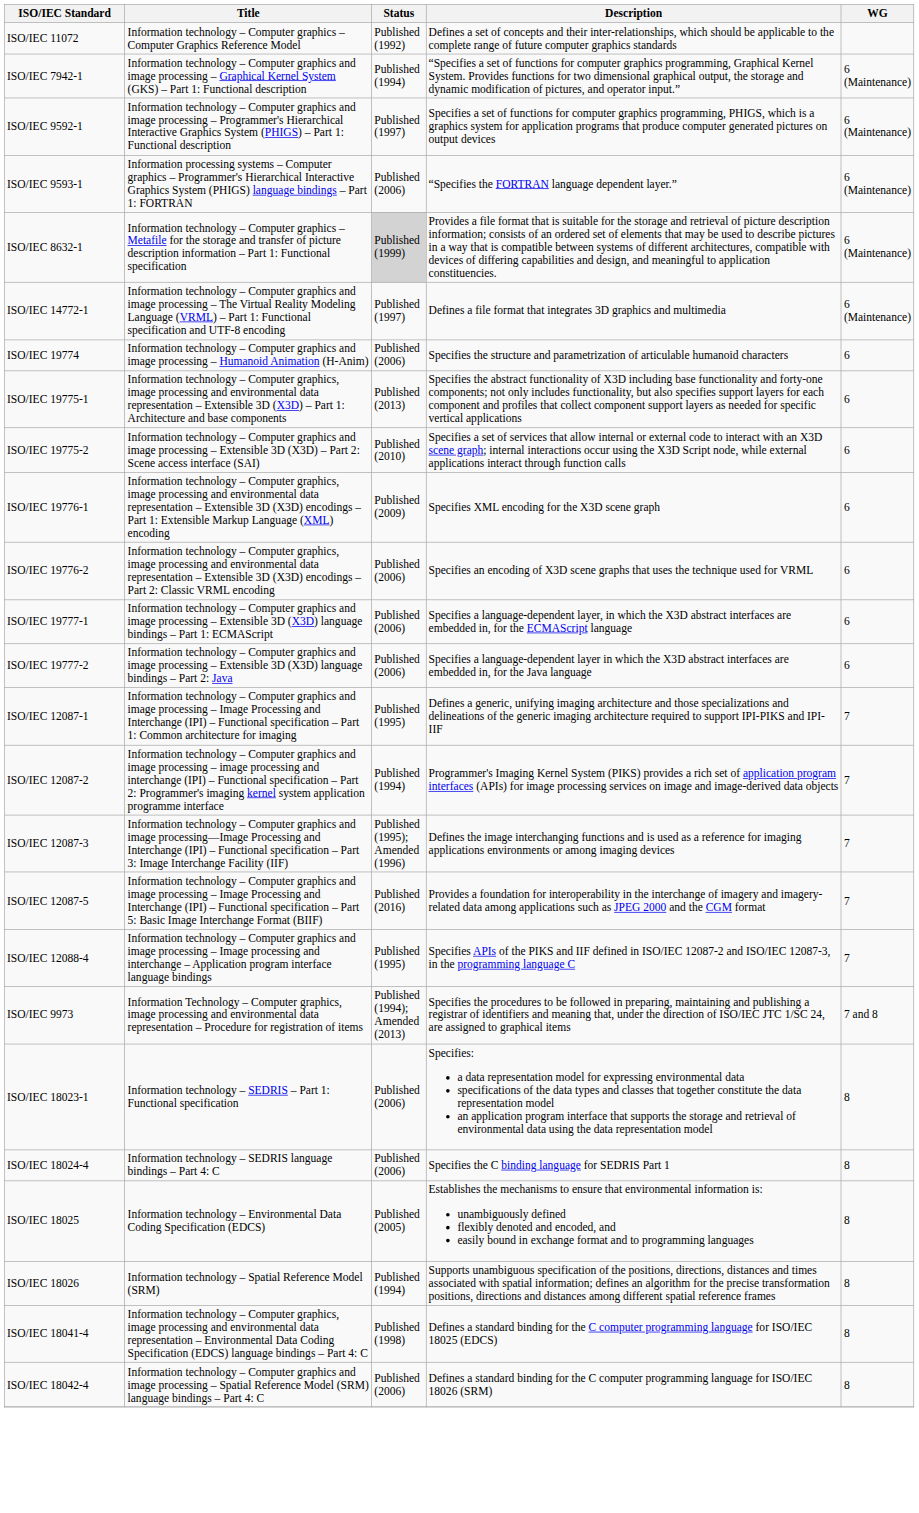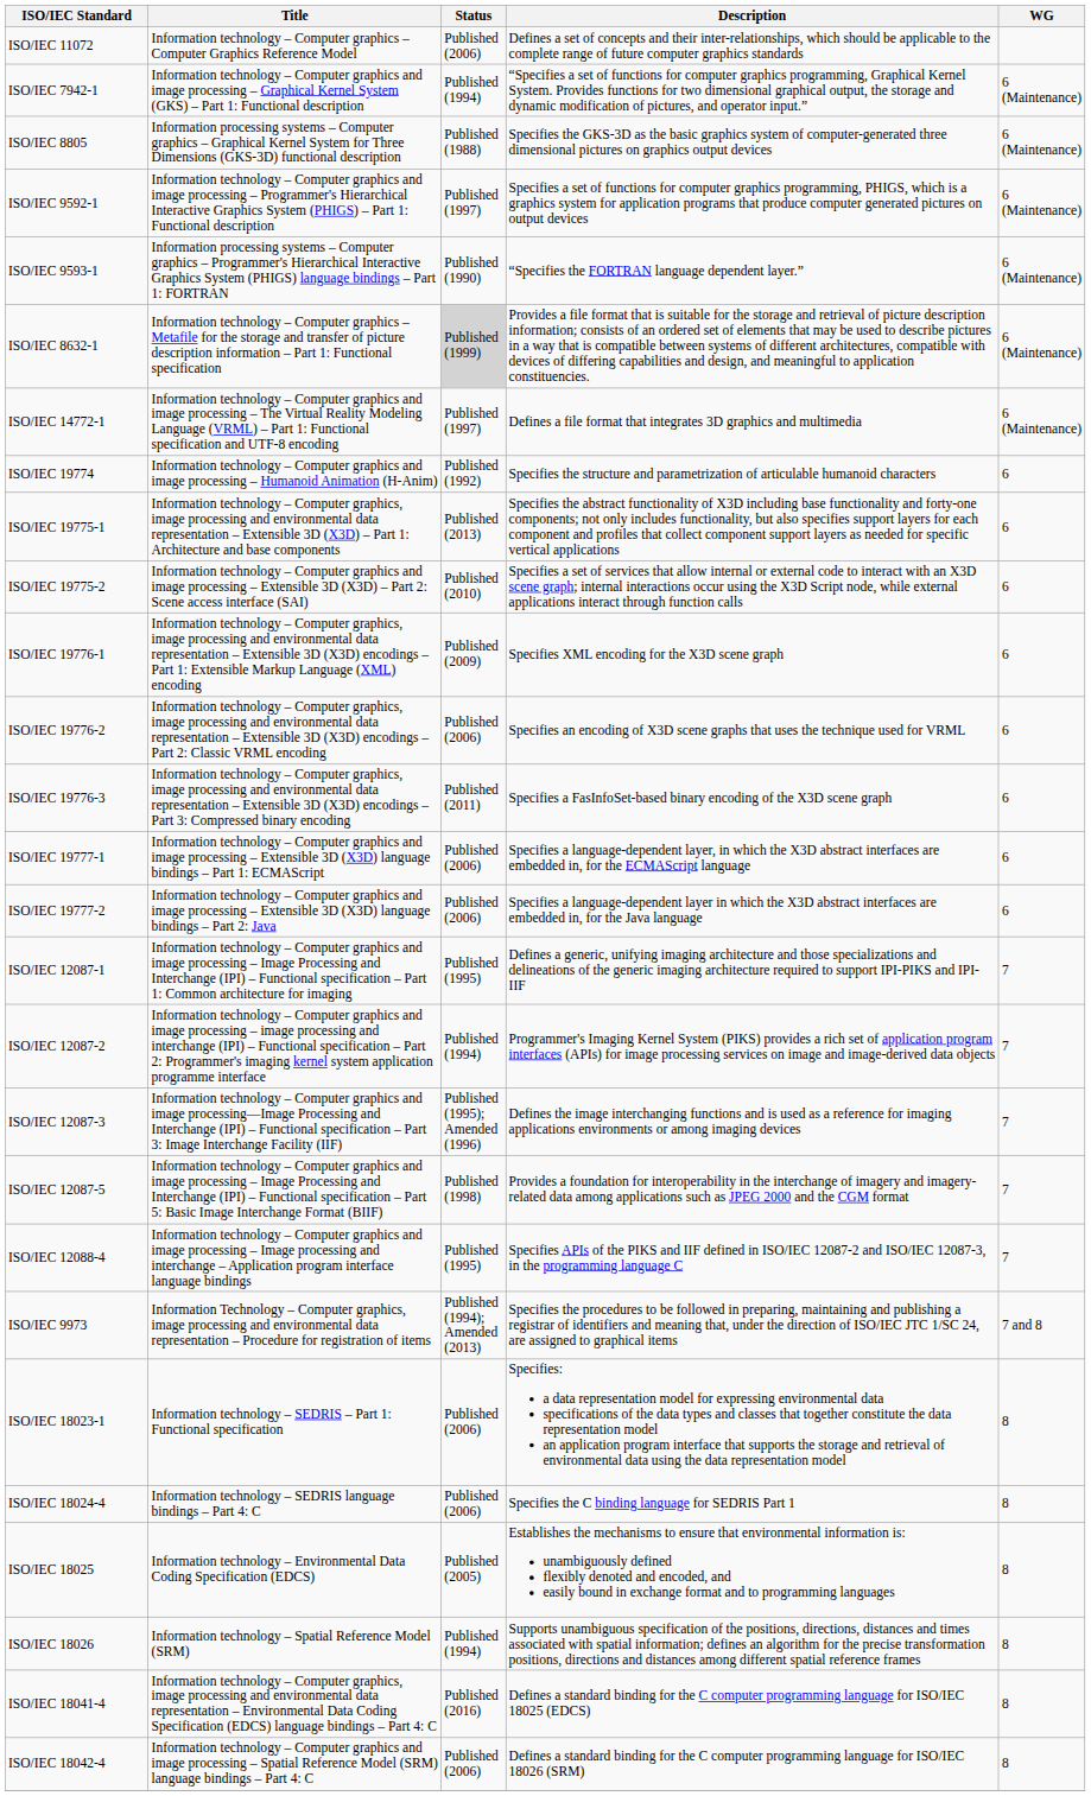ISO/IEC 11072 | Status: Published (1992) -> Published (2006)
+ row: ISO/IEC 8805 | Information processing systems – Computer graphics – Graphical Kernel System for Three Dimensions (GKS-3D) functional description | Published (1988) | Specifies the GKS-3D as the basic graphics system of computer-generated three dimensional pictures on graphics output devices | 6 (Maintenance)
ISO/IEC 9593-1 | Status: Published (2006) -> Published (1990)
ISO/IEC 19774 | Status: Published (2006) -> Published (1992)
+ row: ISO/IEC 19776-3 | Information technology – Computer graphics, image processing and environmental data representation – Extensible 3D (X3D) encodings – Part 3: Compressed binary encoding | Published (2011) | Specifies a FasInfoSet-based binary encoding of the X3D scene graph | 6
ISO/IEC 12087-5 | Status: Published (2016) -> Published (1998)
ISO/IEC 18041-4 | Status: Published (1998) -> Published (2016)
